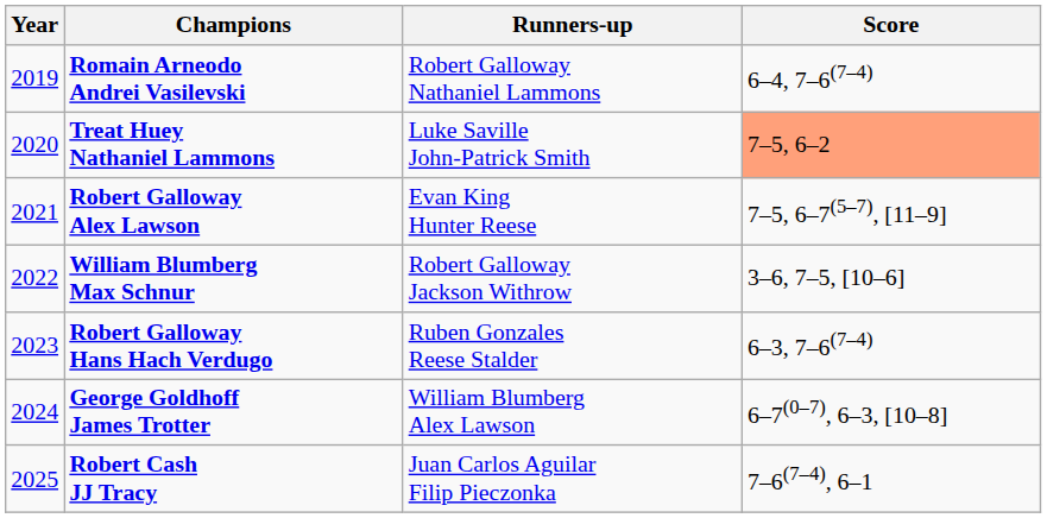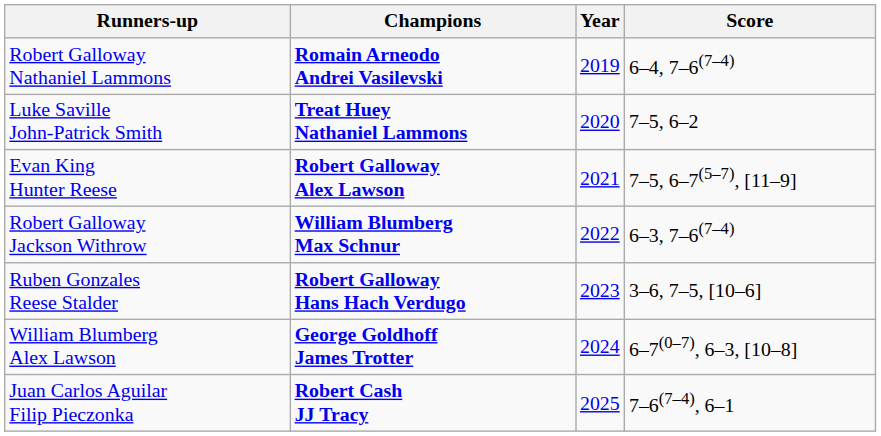columns swapped: Year <-> Runners-up
Treat Huey Nathaniel Lammons | Score: lightsalmon background -> no background
William Blumberg Max Schnur | Score: 3–6, 7–5, [10–6] -> 6–3, 7–6(7–4)
Robert Galloway Hans Hach Verdugo | Score: 6–3, 7–6(7–4) -> 3–6, 7–5, [10–6]
